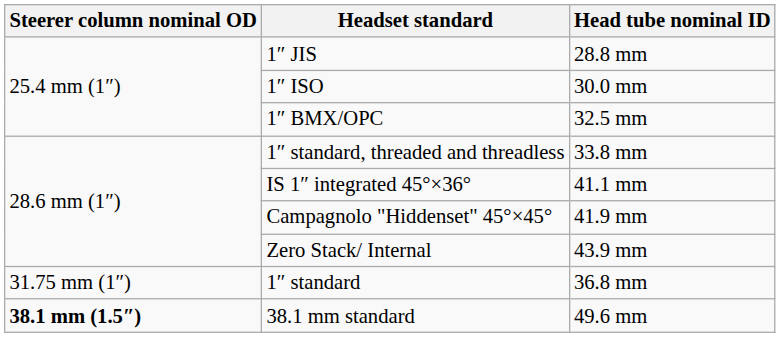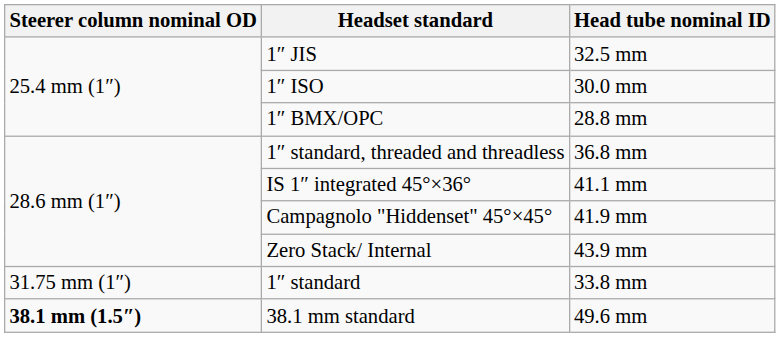1″ JIS | Head tube nominal ID: 28.8 mm -> 32.5 mm
1″ BMX/OPC | Head tube nominal ID: 32.5 mm -> 28.8 mm
1″ standard, threaded and threadless | Head tube nominal ID: 33.8 mm -> 36.8 mm
1″ standard | Head tube nominal ID: 36.8 mm -> 33.8 mm
